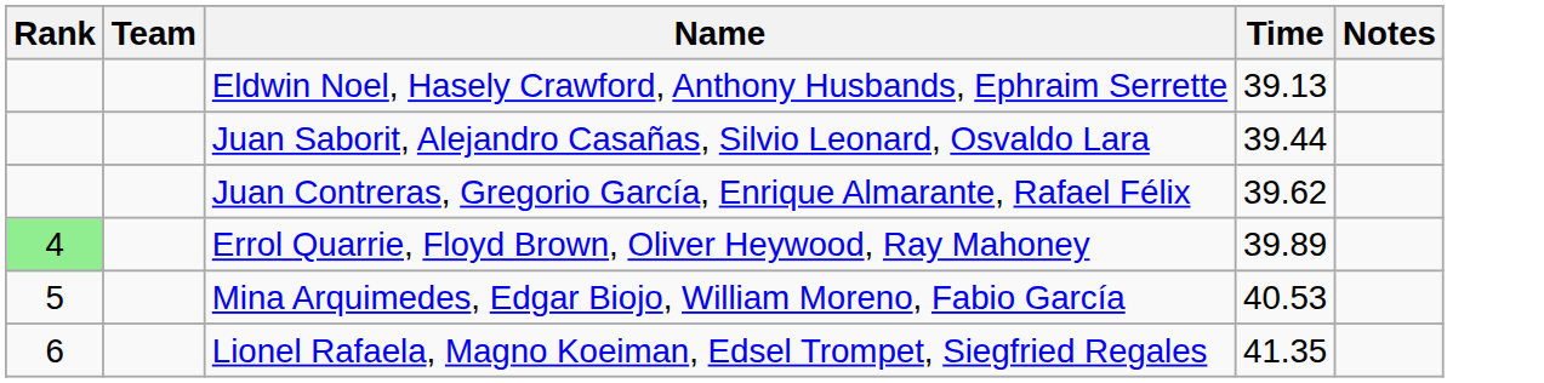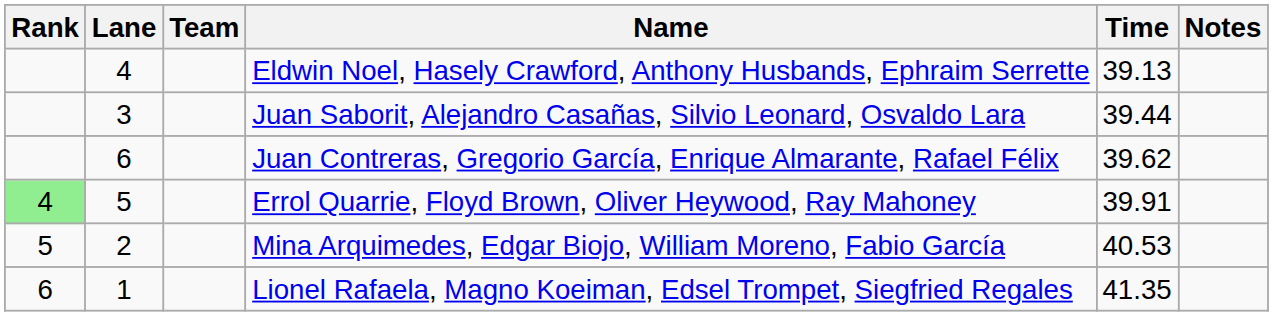+ column: Lane | 4 | 3 | 6 | 5 | 2 | 1
Errol Quarrie, Floyd Brown, Oliver Heywood, Ray Mahoney | Time: 39.89 -> 39.91
